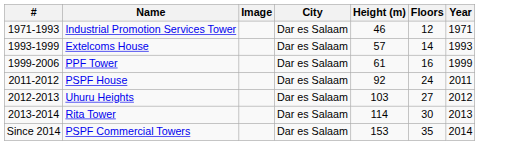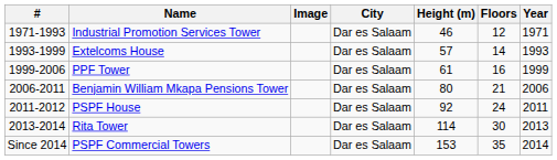+ row: 2006-2011 | Benjamin William Mkapa Pensions Tower | Dar es Salaam | 80 | 21 | 2006
- row: 2012-2013 | Uhuru Heights | Dar es Salaam | 103 | 27 | 2012
